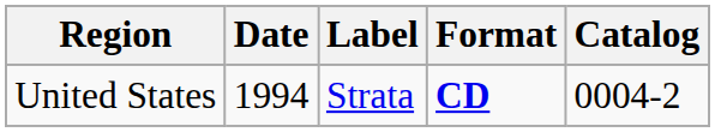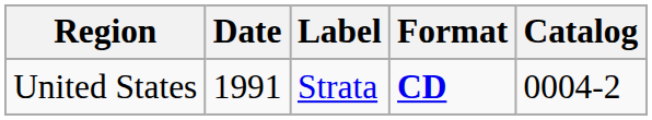United States | Date: 1994 -> 1991
